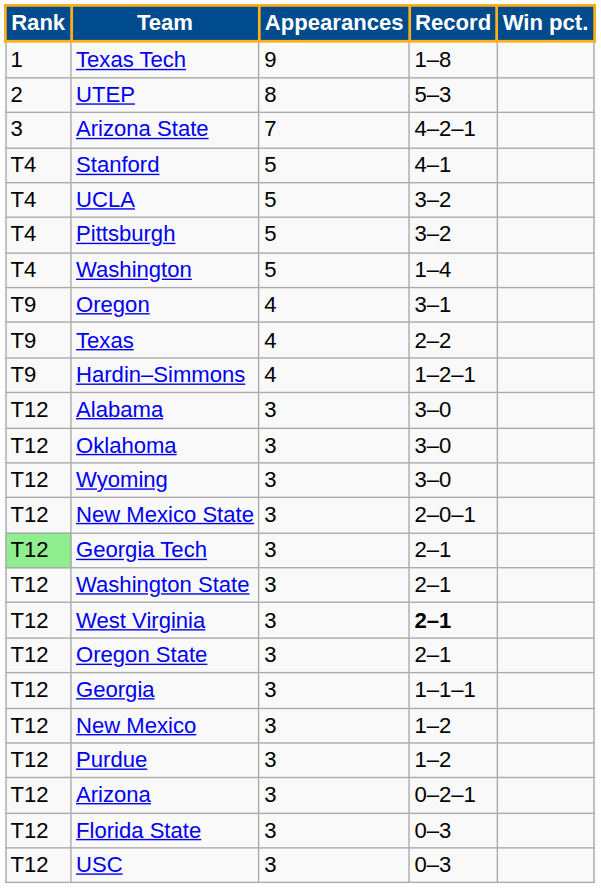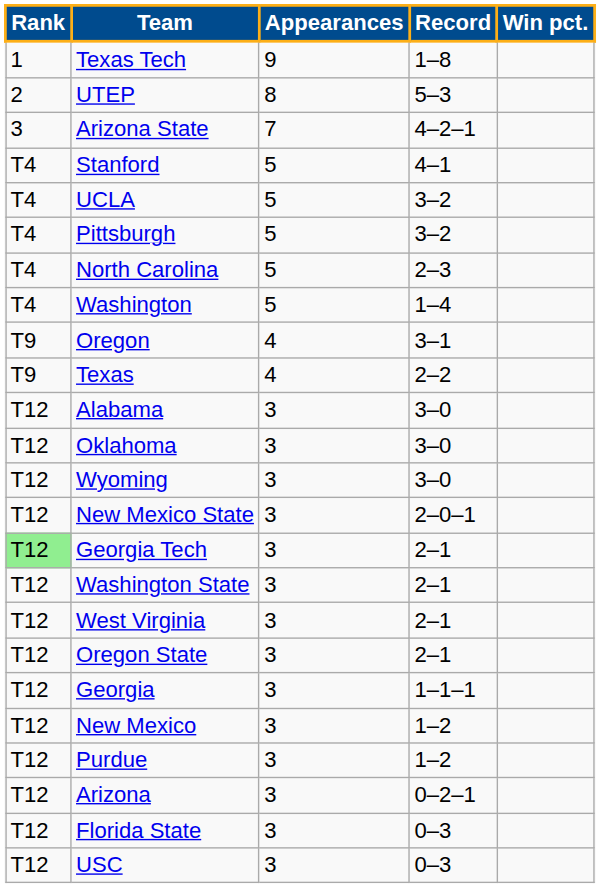+ row: T4 | North Carolina | 5 | 2–3
- row: T9 | Hardin–Simmons | 4 | 1–2–1
West Virginia | Record: bold -> normal
